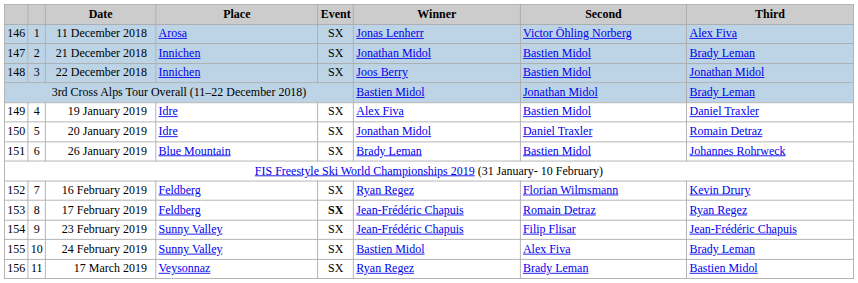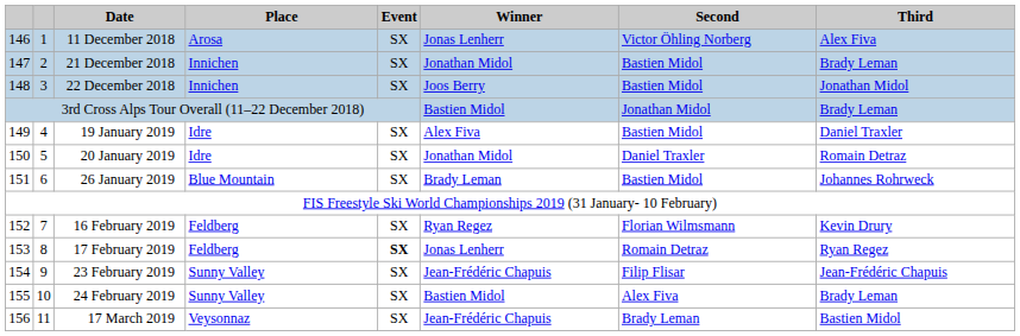17 February 2019 | Winner: Jean-Frédéric Chapuis -> Jonas Lenherr
17 March 2019 | Winner: Ryan Regez -> Jean-Frédéric Chapuis
